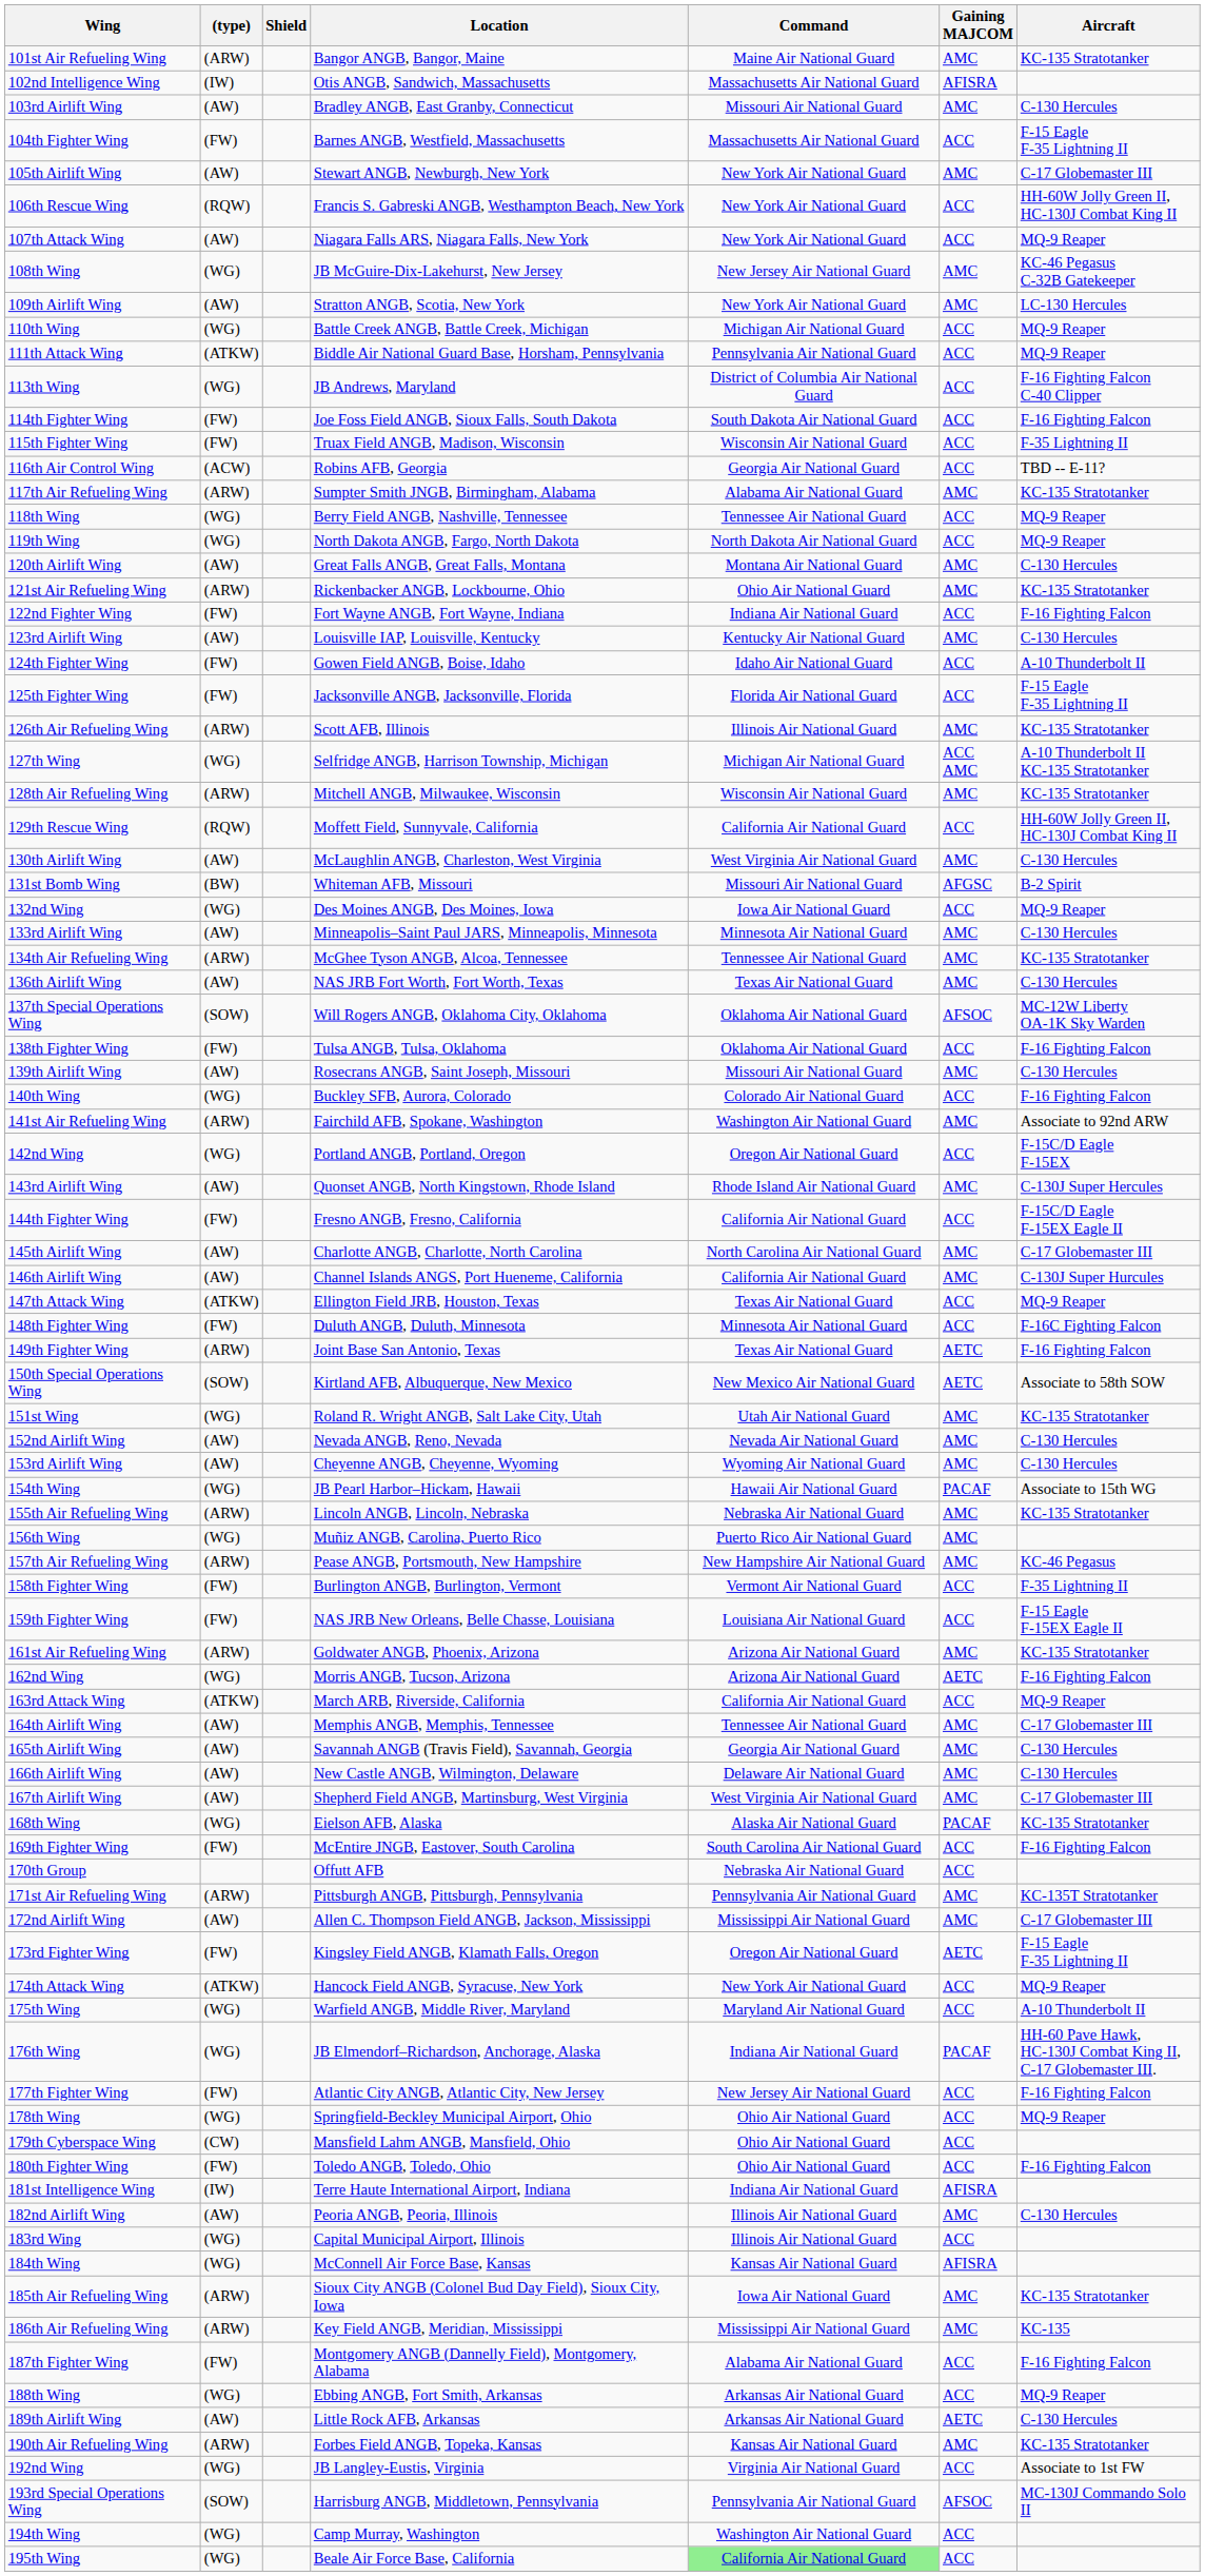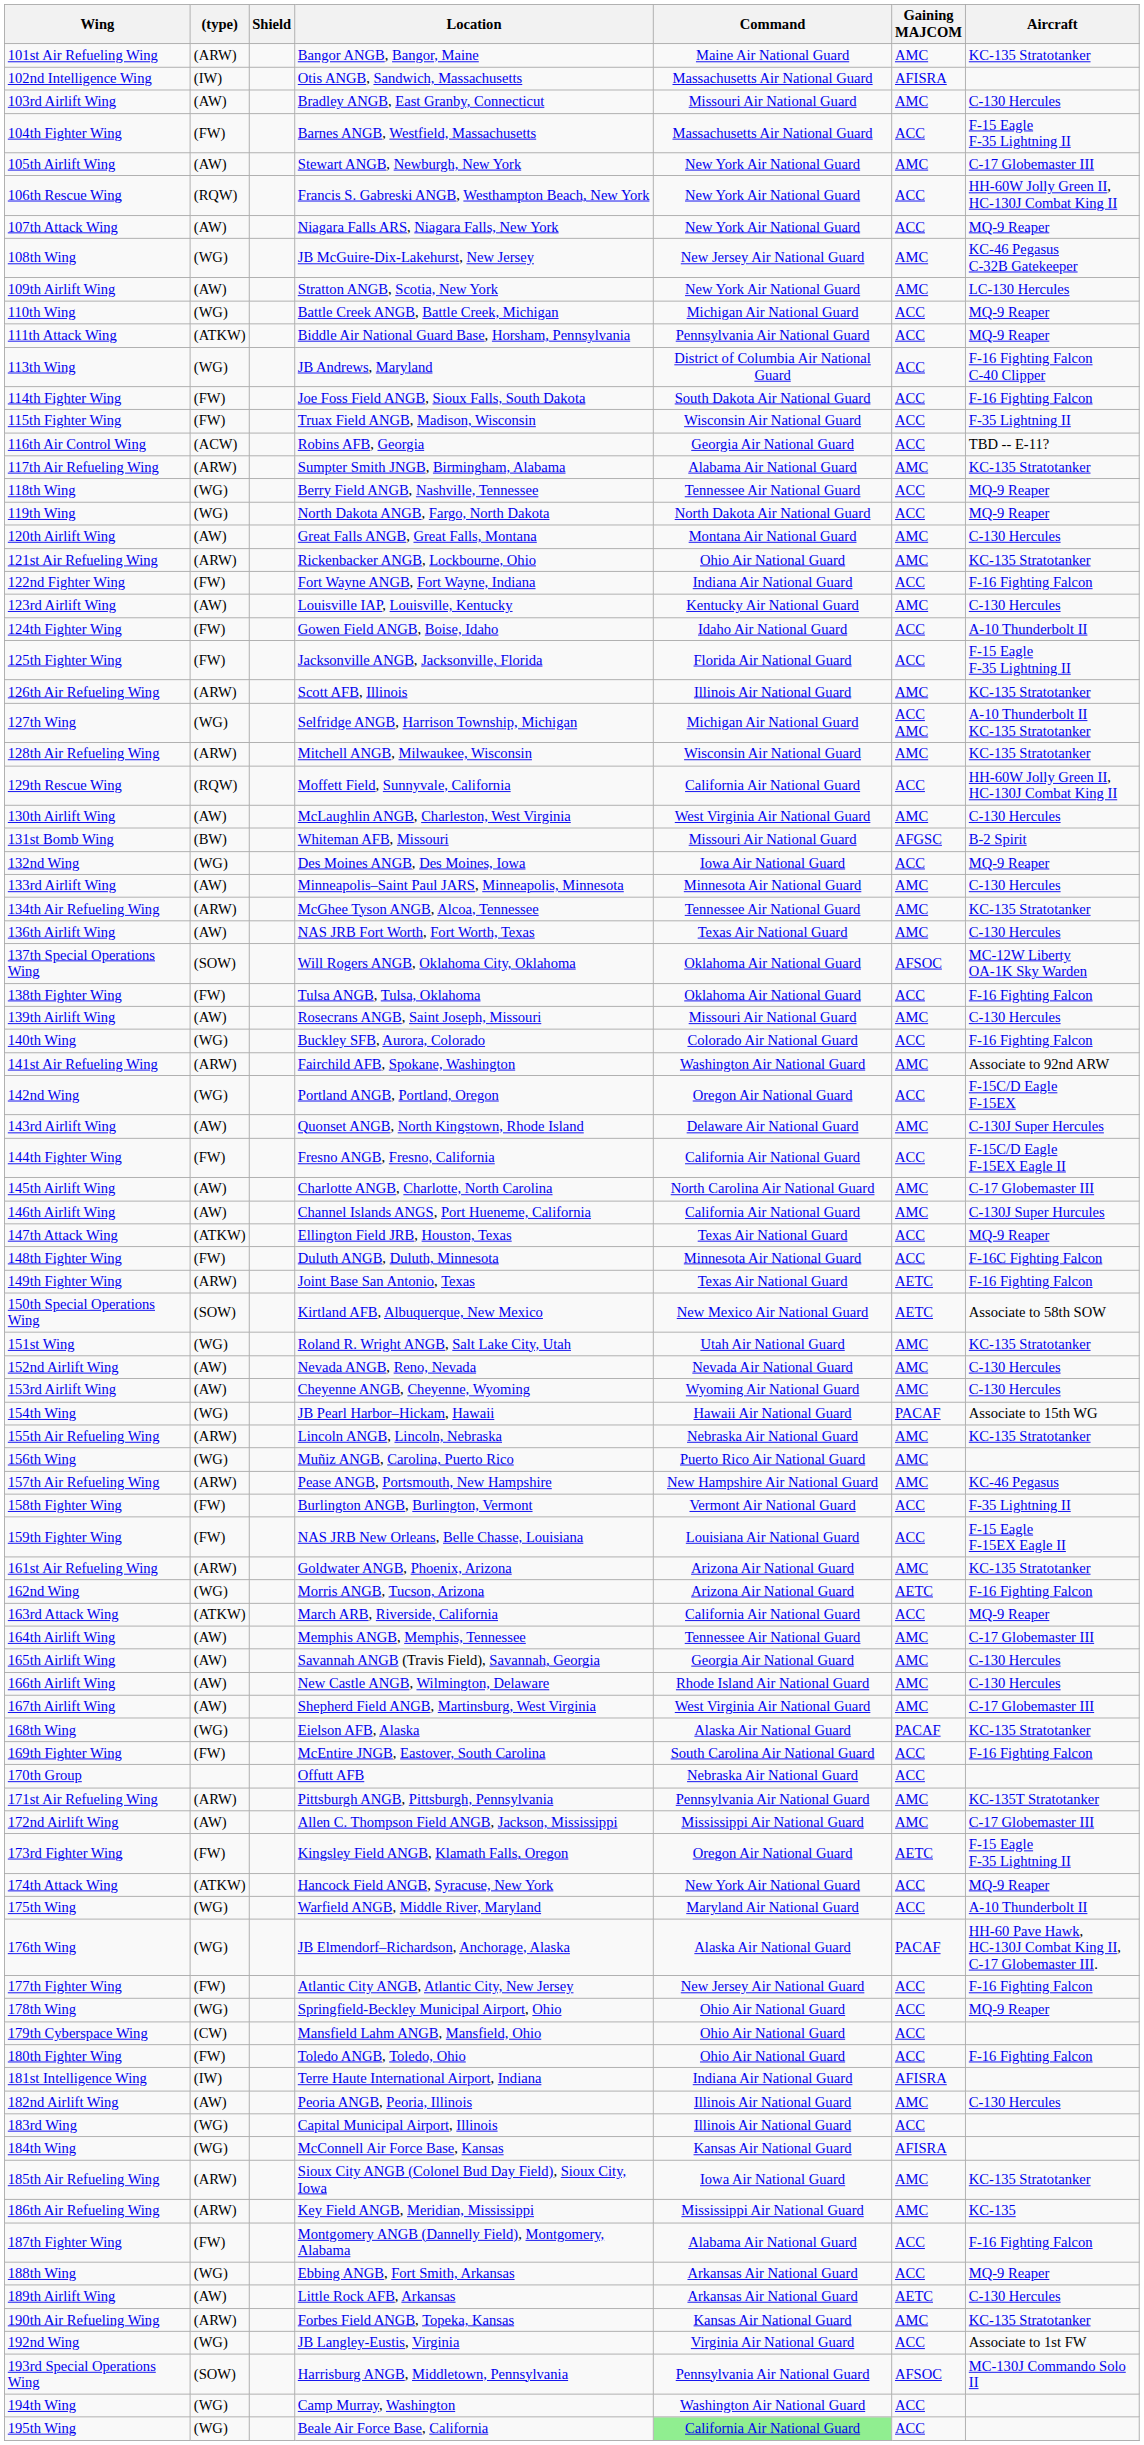143rd Airlift Wing | Command: Rhode Island Air National Guard -> Delaware Air National Guard
166th Airlift Wing | Command: Delaware Air National Guard -> Rhode Island Air National Guard
176th Wing | Command: Indiana Air National Guard -> Alaska Air National Guard
